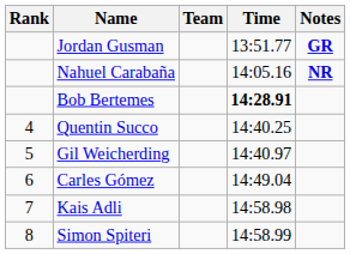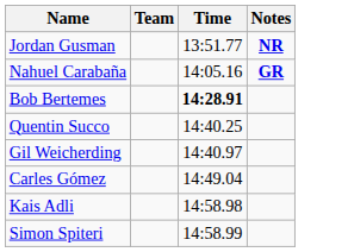- column: Rank | 4 | 5 | 6 | 7 | 8
Jordan Gusman | Notes: GR -> NR
Nahuel Carabaña | Notes: NR -> GR
